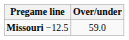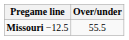Missouri −12.5 | Over/under: 59.0 -> 55.5
